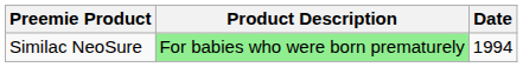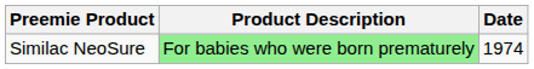Similac NeoSure | Date: 1994 -> 1974
